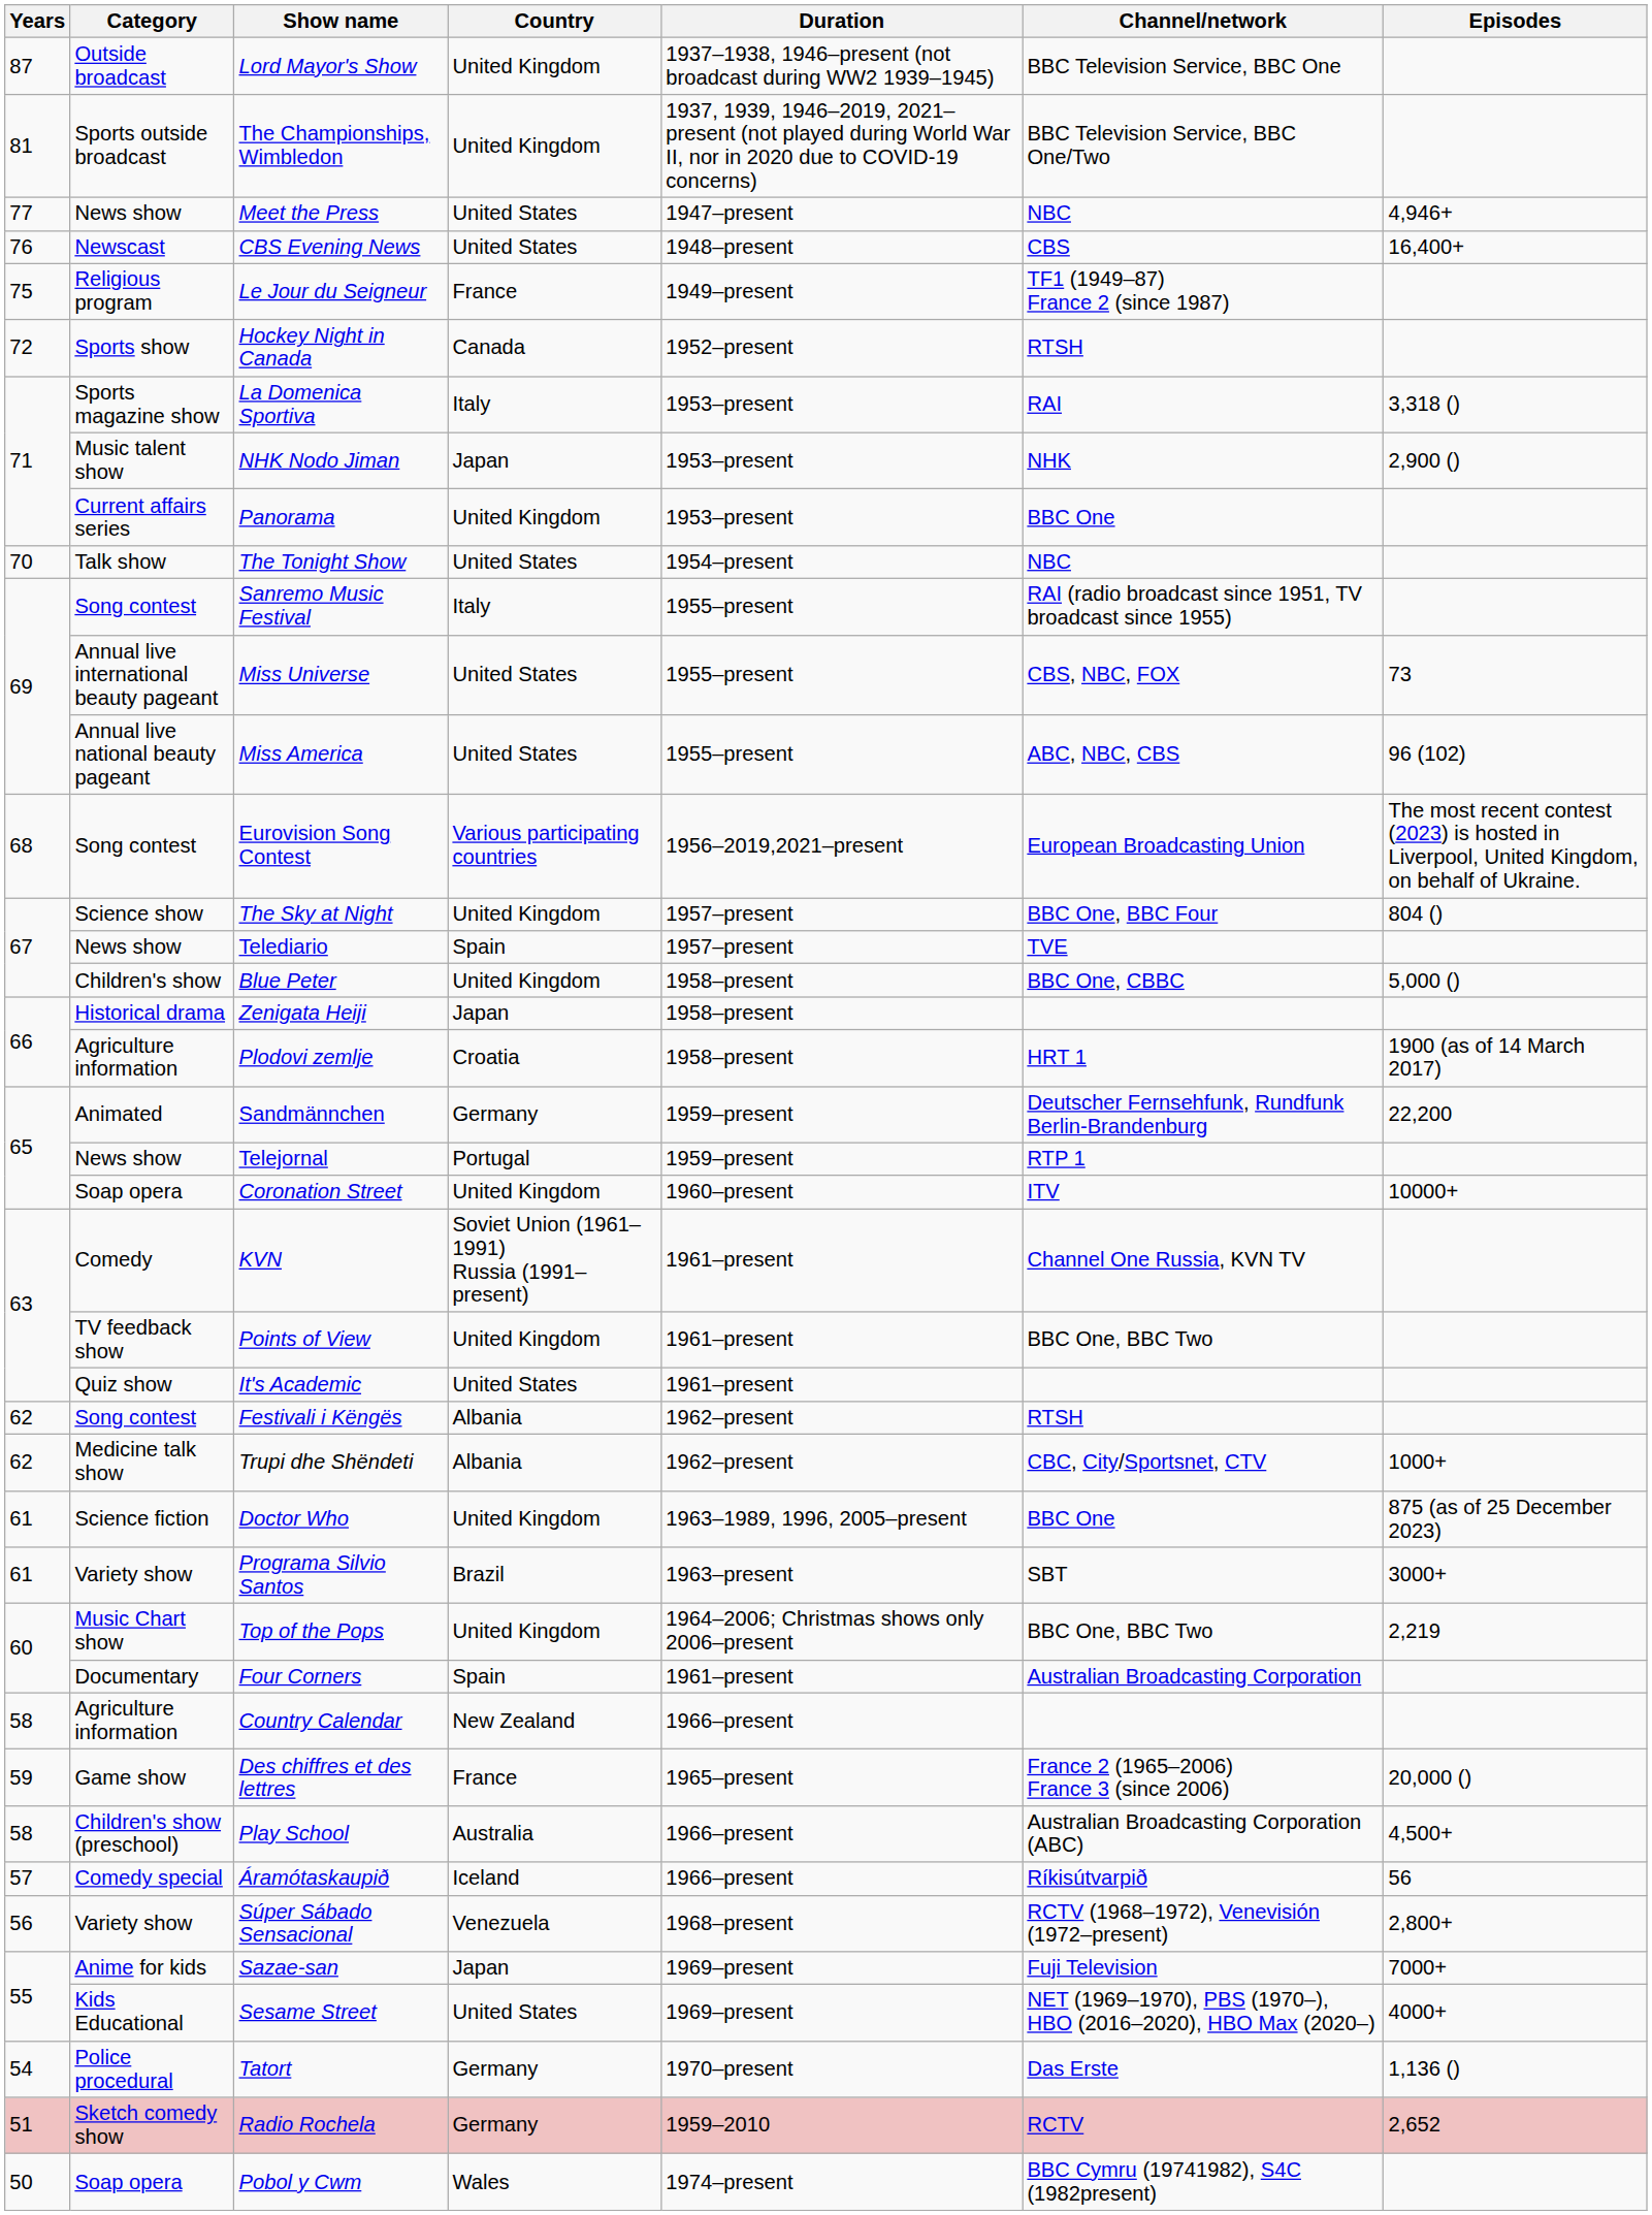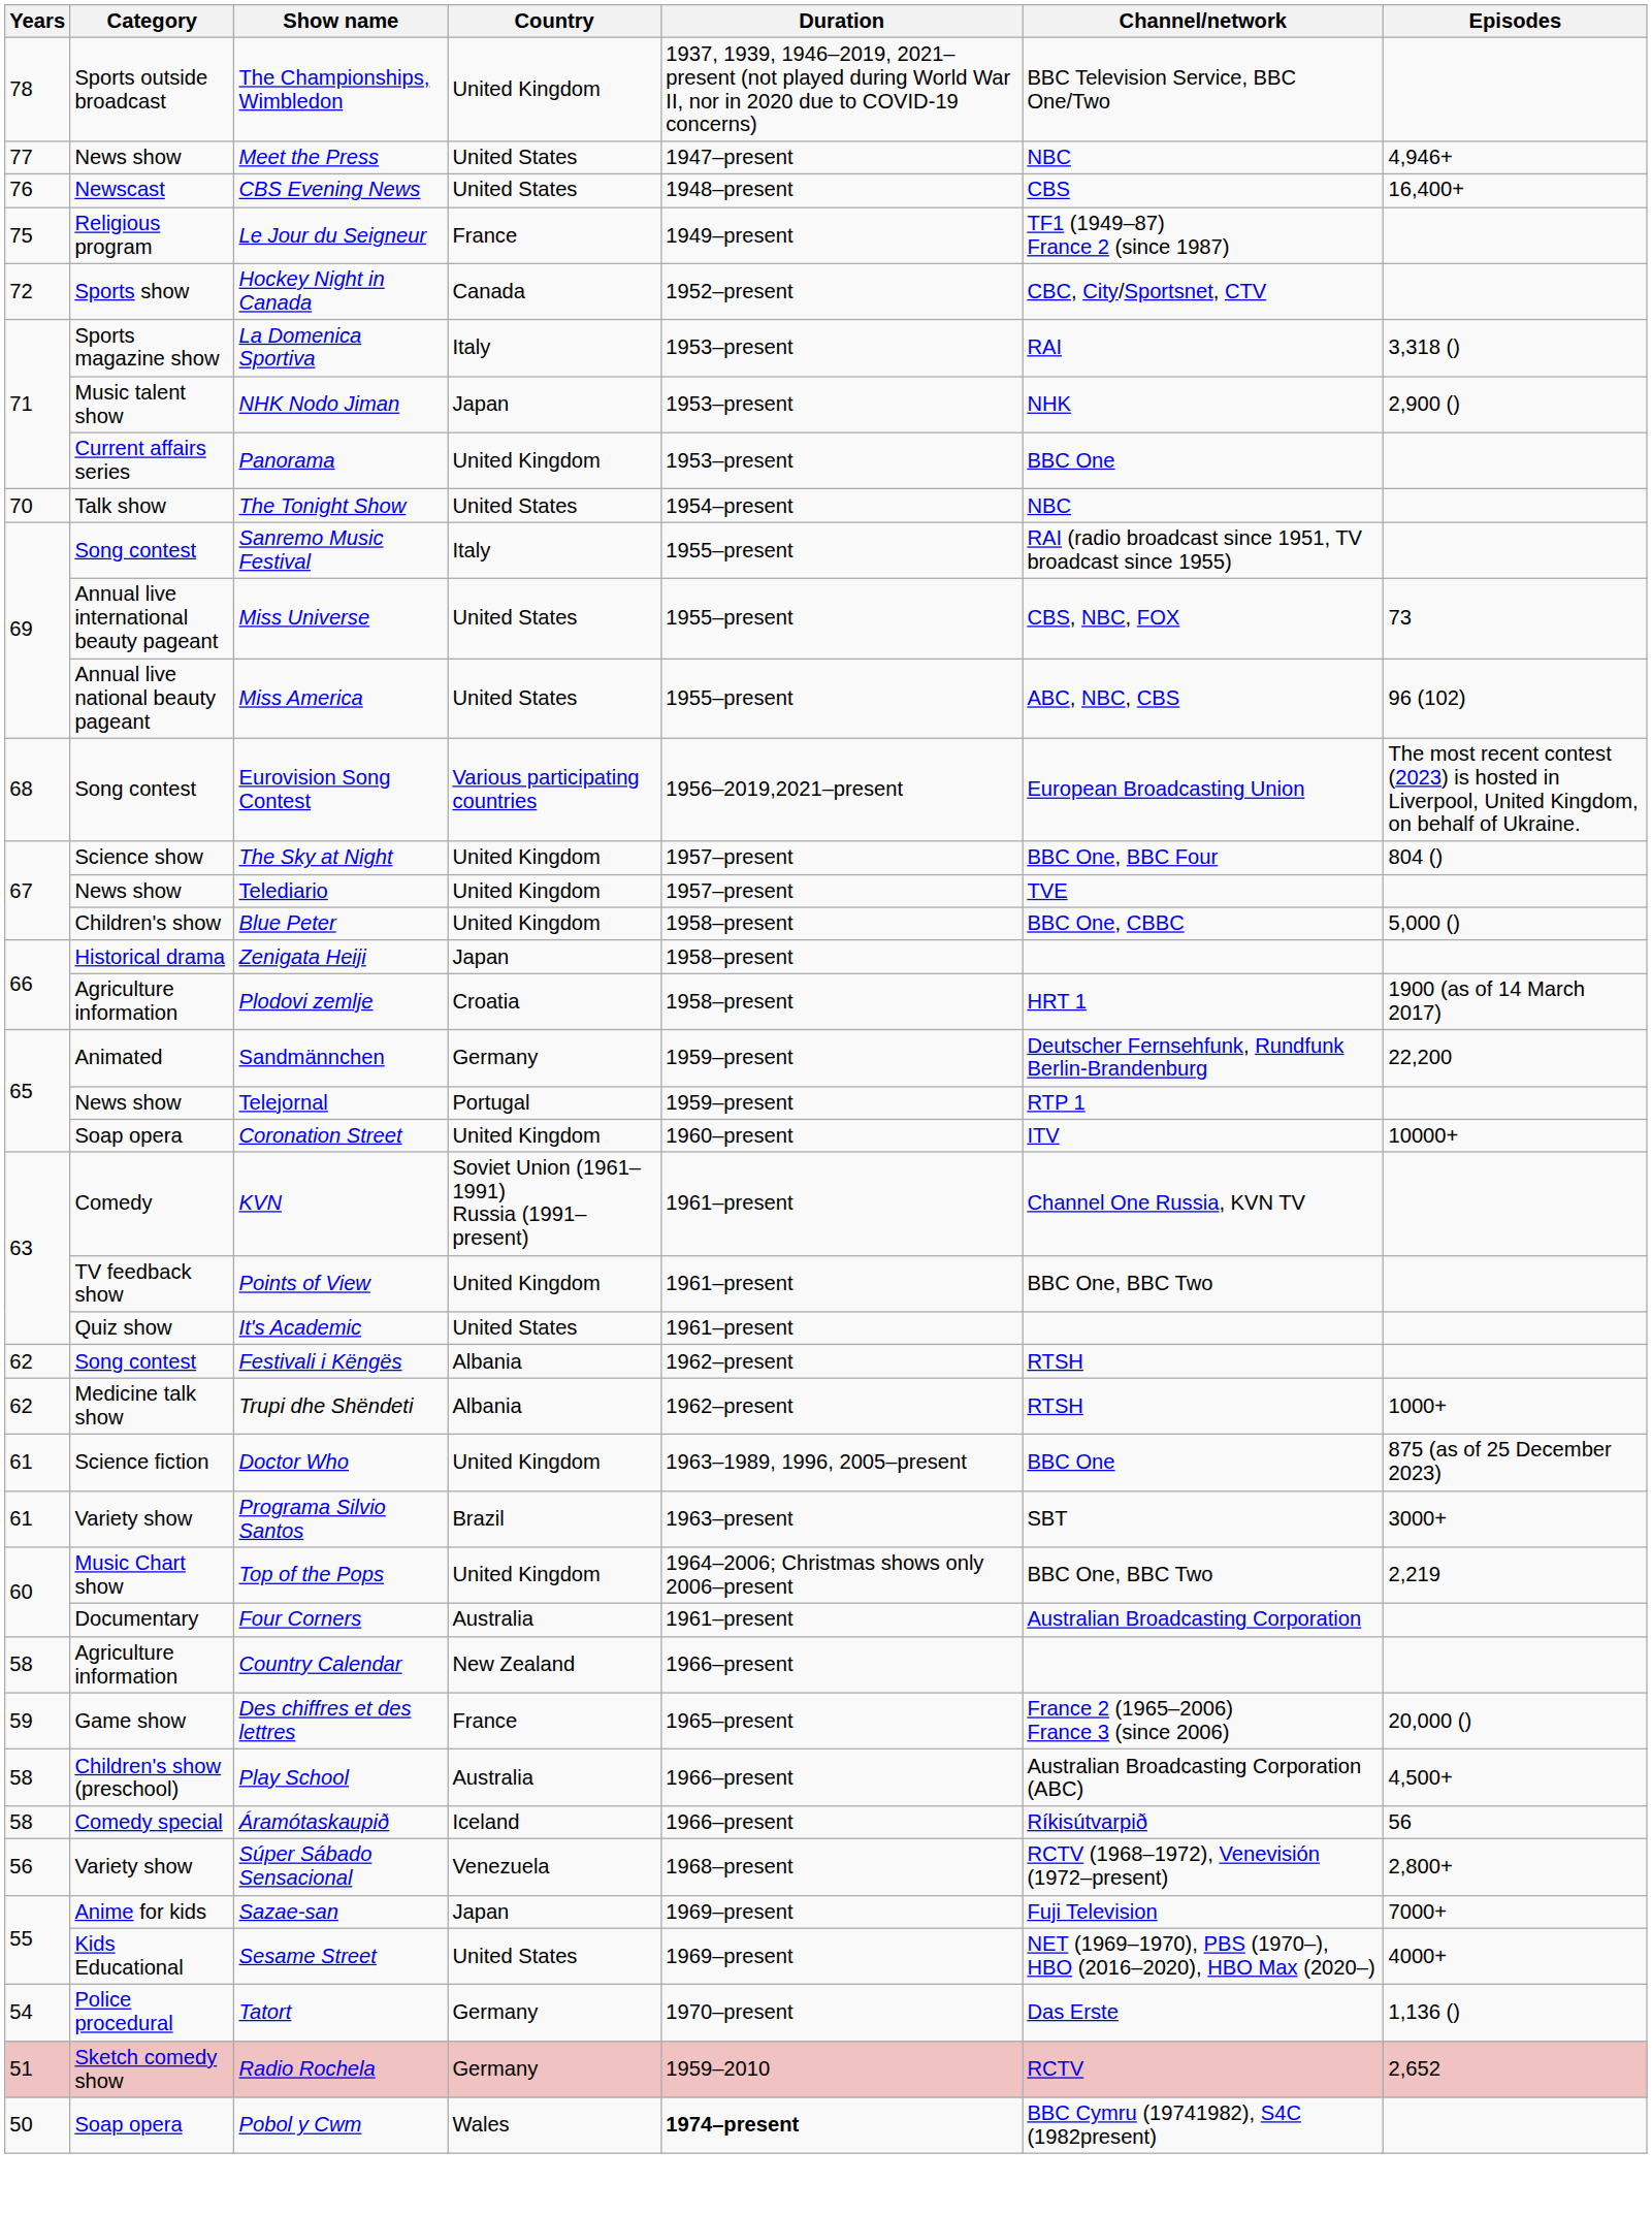- row: 87 | Outside broadcast | Lord Mayor's Show | United Kingdom | 1937–1938, 1946–present (not broadcast during WW2 1939–1945) | BBC Television Service, BBC One
The Championships, Wimbledon | Years: 81 -> 78
Hockey Night in Canada | Channel/network: RTSH -> CBC, City/Sportsnet, CTV
Telediario | Country: Spain -> United Kingdom
Trupi dhe Shëndeti | Channel/network: CBC, City/Sportsnet, CTV -> RTSH
Four Corners | Country: Spain -> Australia
Áramótaskaupið | Years: 57 -> 58
Pobol y Cwm | Duration: normal -> bold
